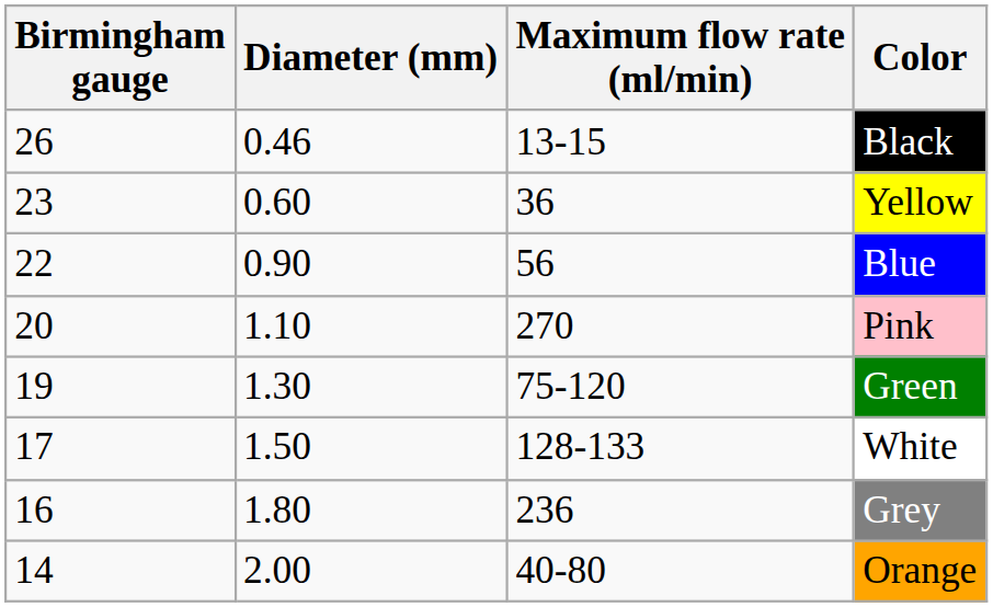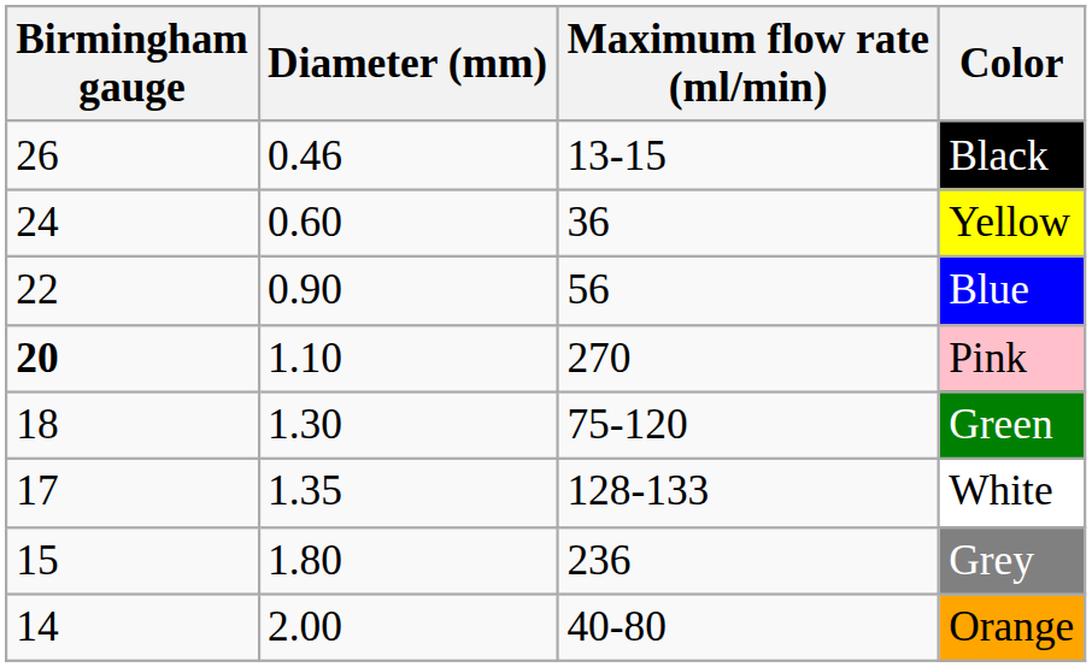Yellow | Birmingham gauge: 23 -> 24
Pink | Birmingham gauge: normal -> bold
Green | Birmingham gauge: 19 -> 18
White | Diameter (mm): 1.50 -> 1.35
Grey | Birmingham gauge: 16 -> 15
